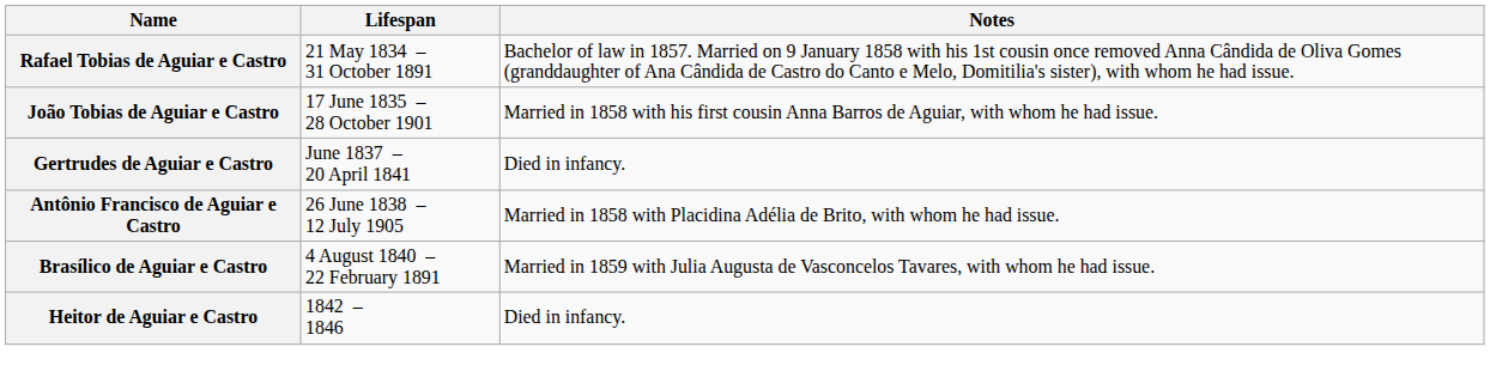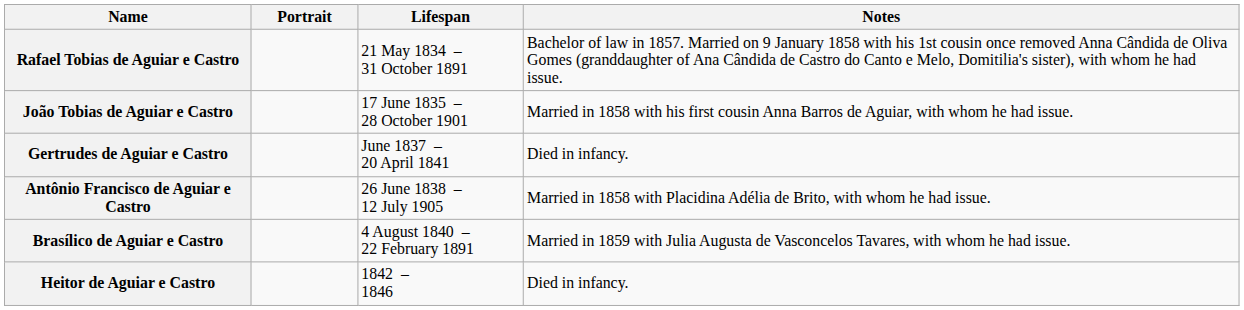+ column: Portrait
